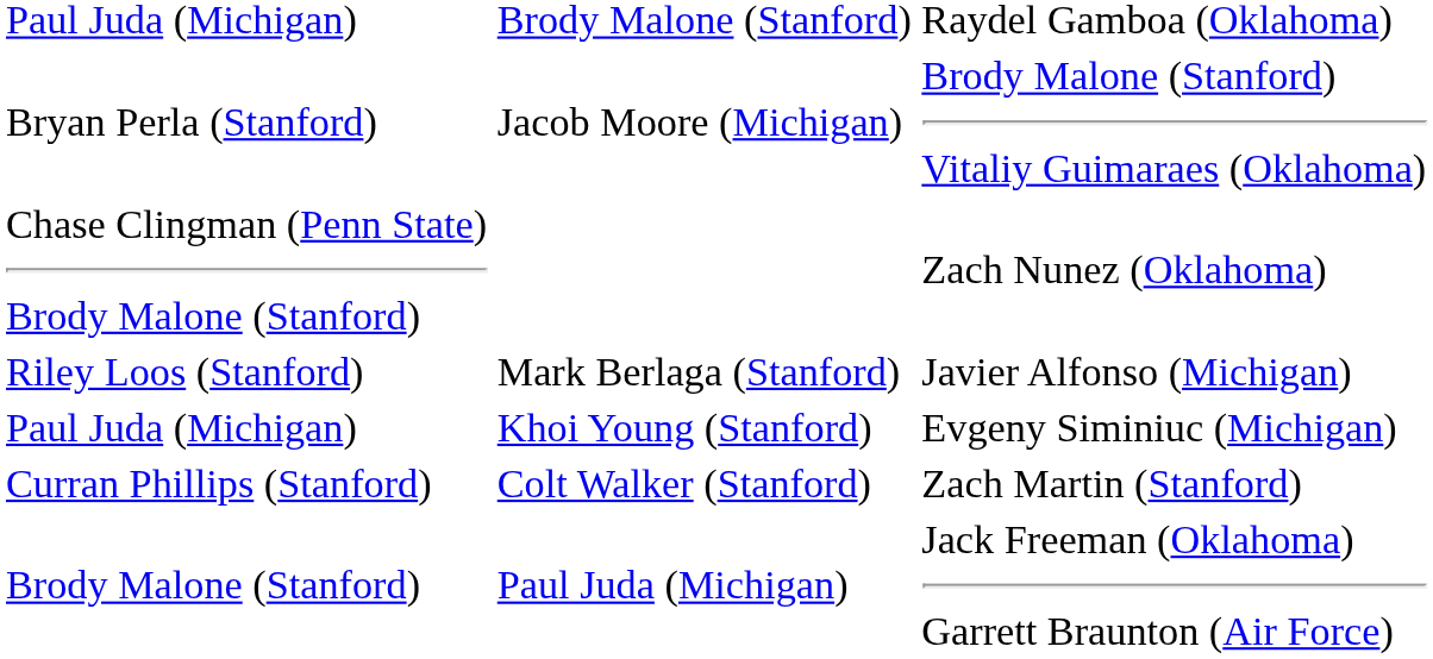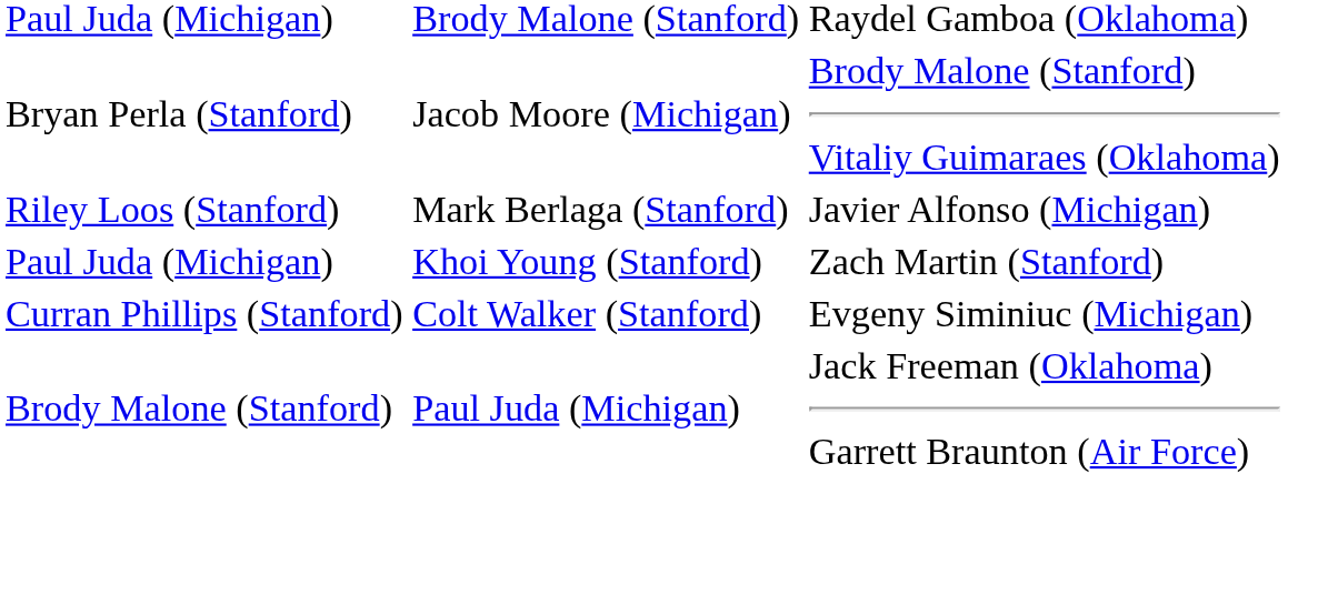- row: Chase Clingman (Penn State) Brody Malone (Stanford) | Zach Nunez (Oklahoma)
Paul Juda (Michigan) / Khoi Young (Stanford) | column 4: Evgeny Siminiuc (Michigan) -> Zach Martin (Stanford)
Curran Phillips (Stanford) | column 4: Zach Martin (Stanford) -> Evgeny Siminiuc (Michigan)
